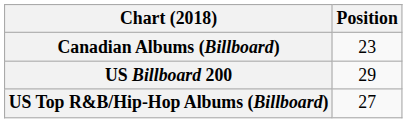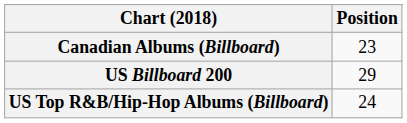US Top R&B/Hip-Hop Albums (Billboard) | Position: 27 -> 24
